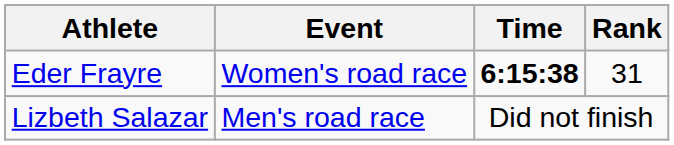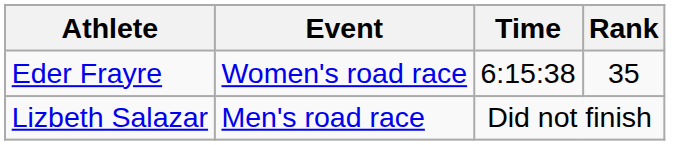Eder Frayre | Time: bold -> normal
Eder Frayre | Rank: 31 -> 35
